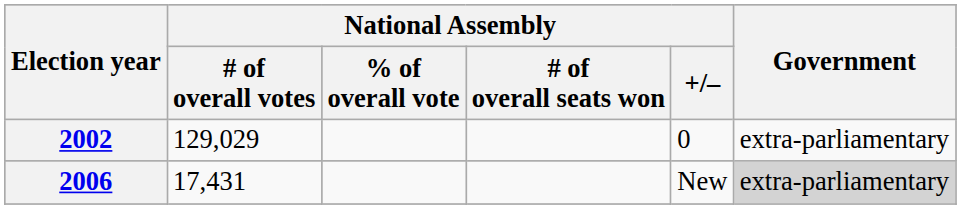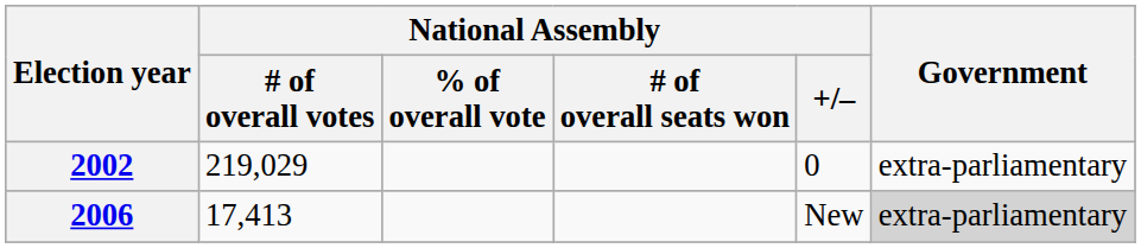2002 | National Assembly / # of overall votes: 129,029 -> 219,029
2006 | National Assembly / # of overall votes: 17,431 -> 17,413
